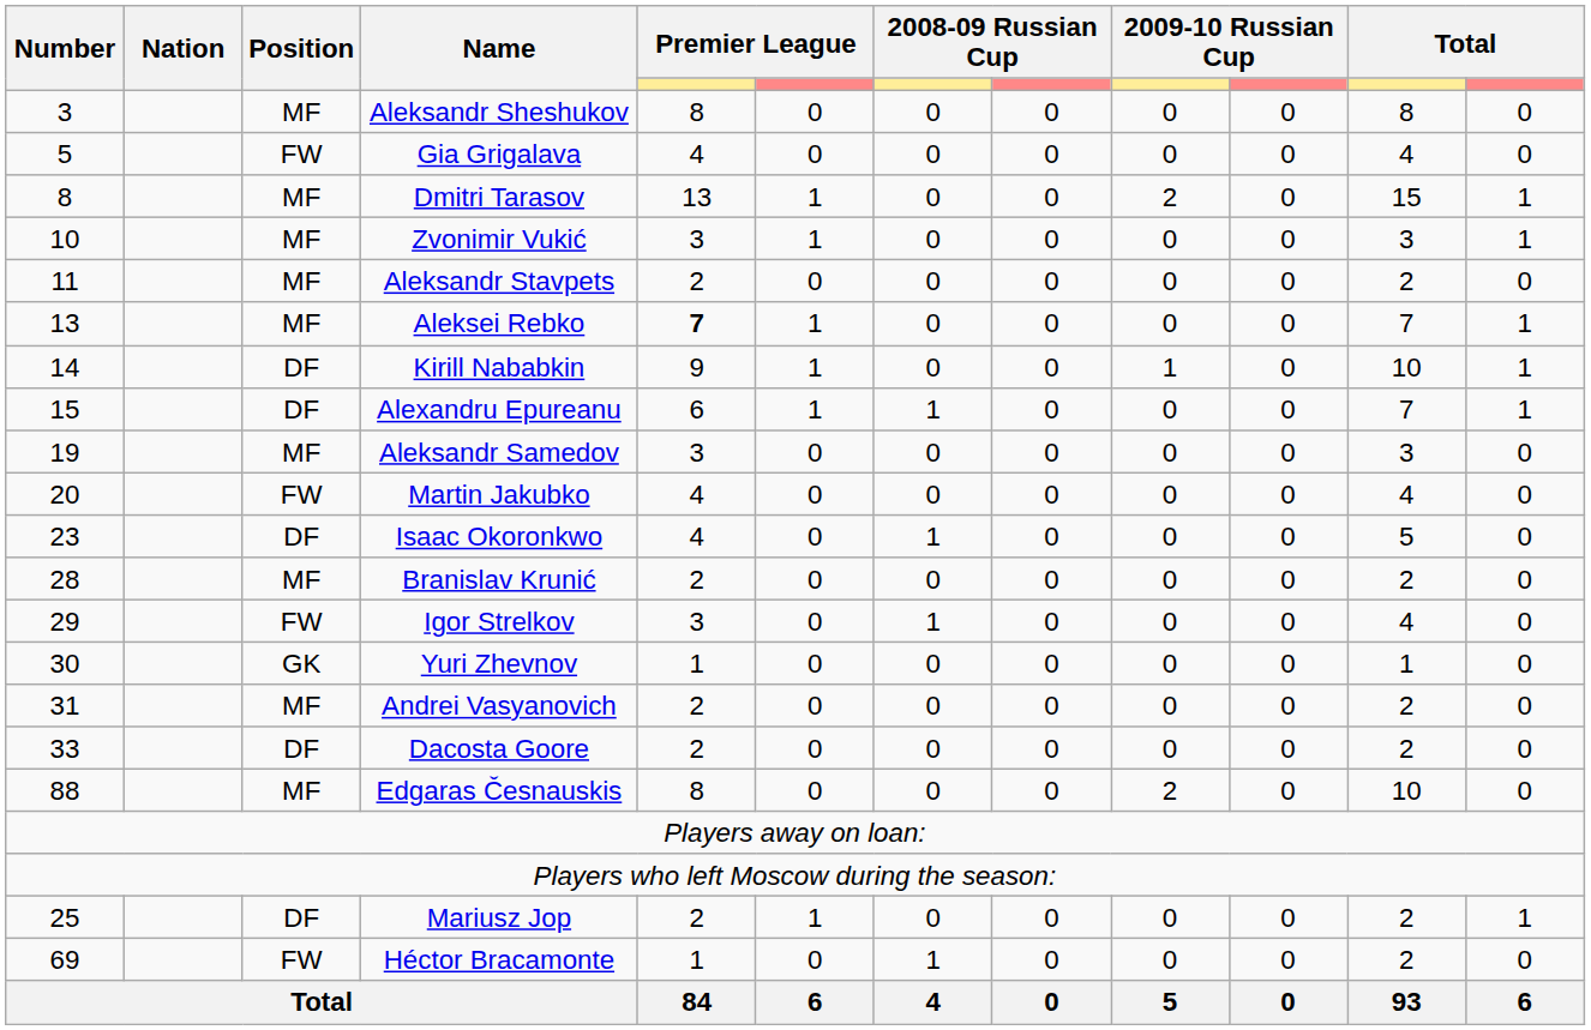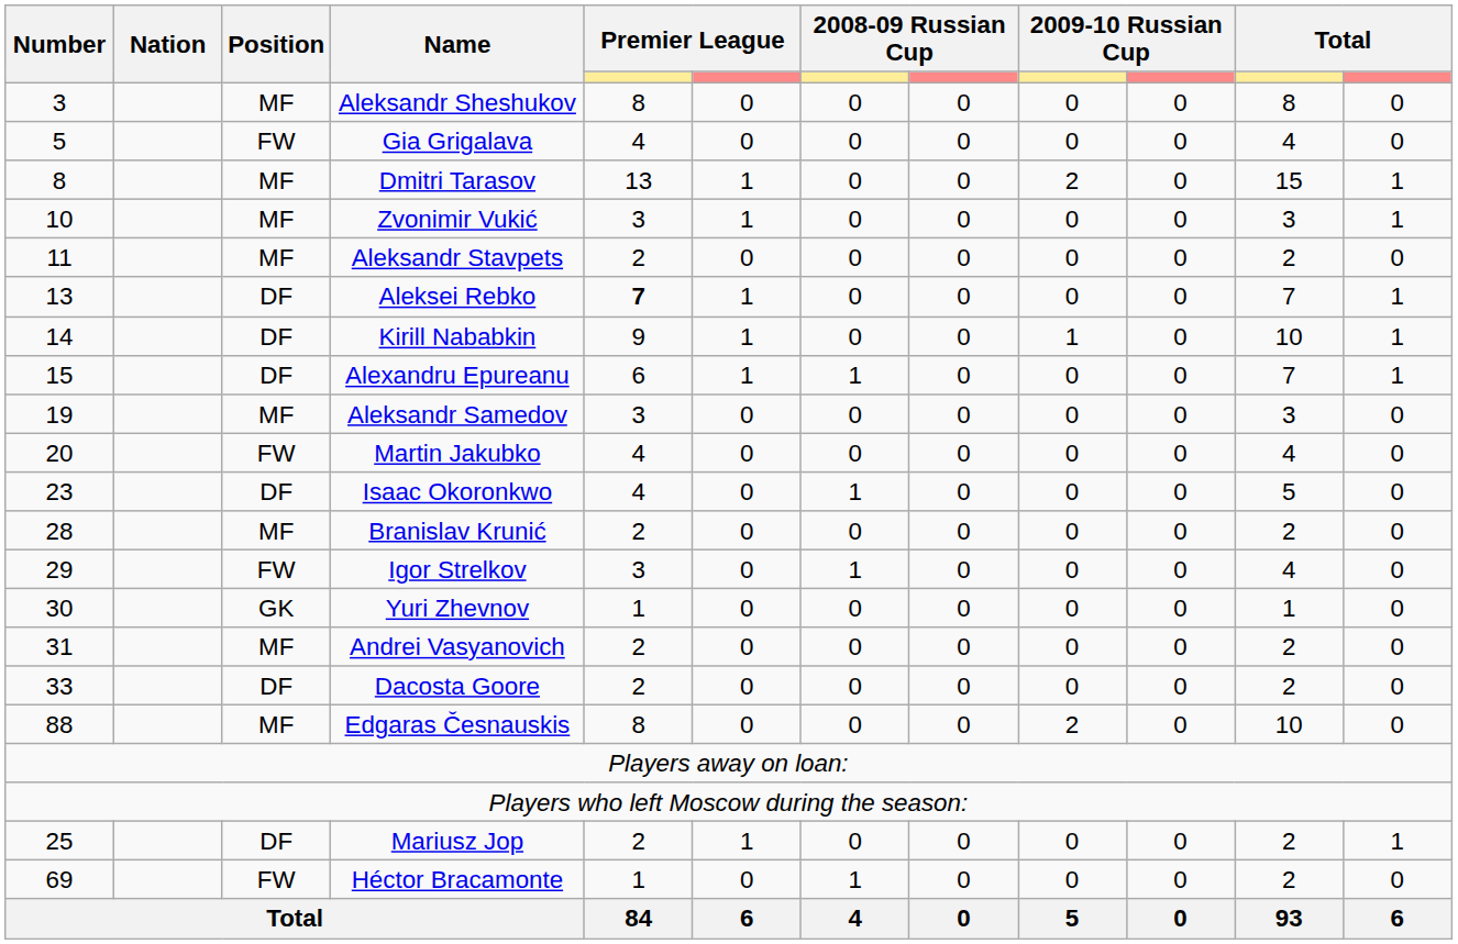Aleksei Rebko | Position: MF -> DF
